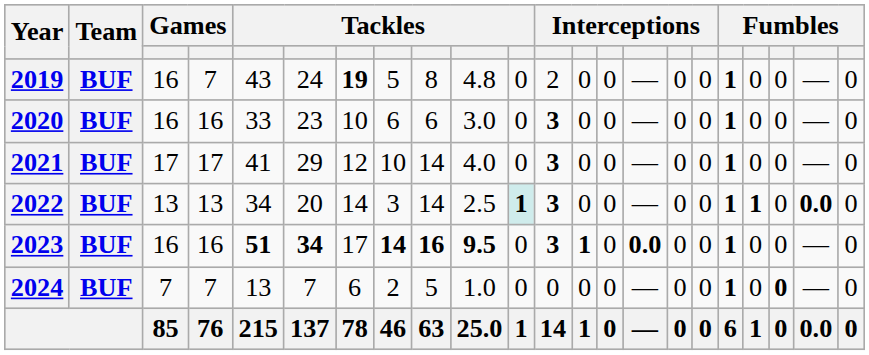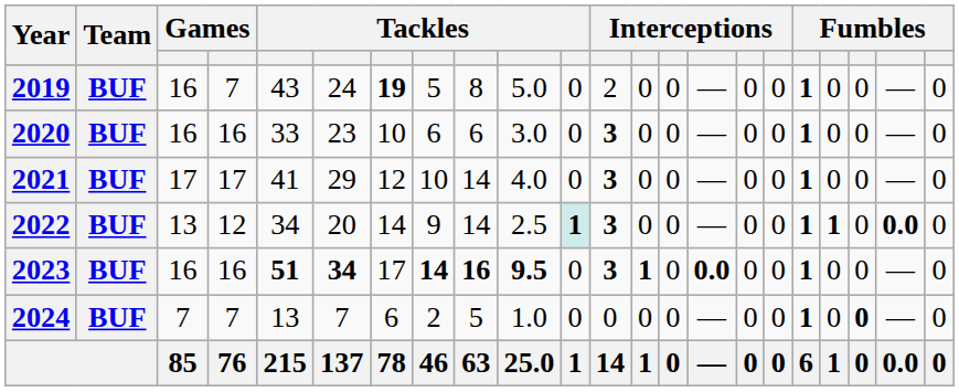2019 | column 10: 4.8 -> 5.0
2022 | column 4: 13 -> 12
2022 | column 8: 3 -> 9
